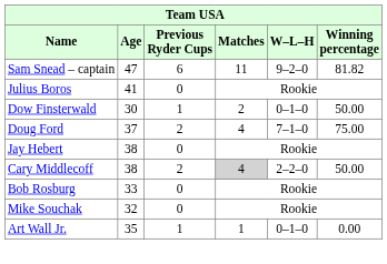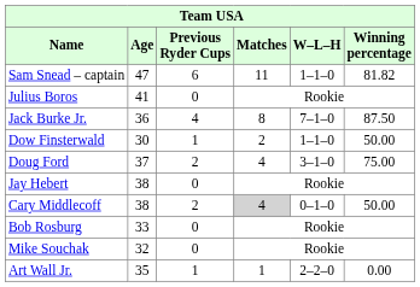Sam Snead – captain | W–L–H: 9–2–0 -> 1–1–0
+ row: Jack Burke Jr. | 36 | 4 | 8 | 7–1–0 | 87.50
Dow Finsterwald | W–L–H: 0–1–0 -> 1–1–0
Doug Ford | W–L–H: 7–1–0 -> 3–1–0
Cary Middlecoff | W–L–H: 2–2–0 -> 0–1–0
Art Wall Jr. | W–L–H: 0–1–0 -> 2–2–0
